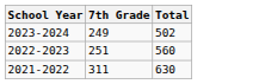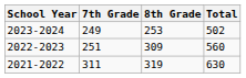+ column: 8th Grade | 253 | 309 | 319
